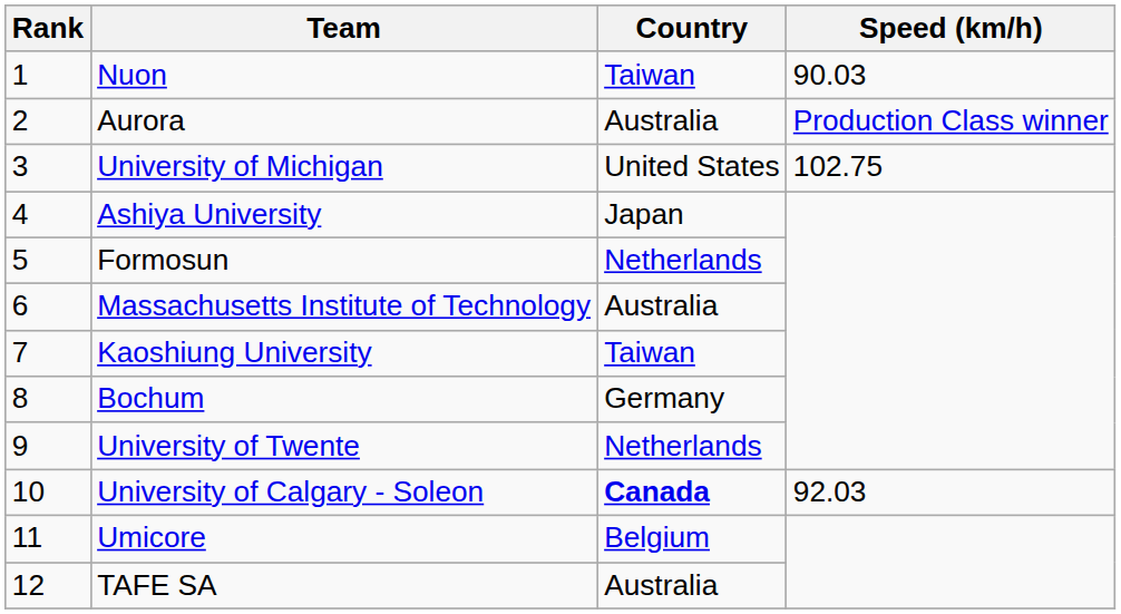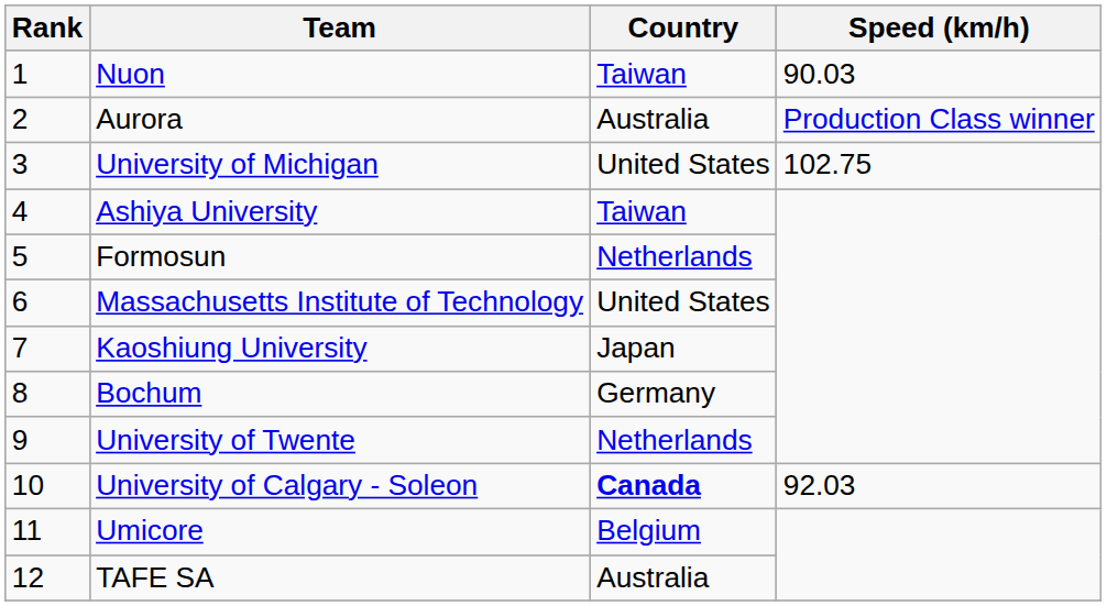Ashiya University | Country: Japan -> Taiwan
Massachusetts Institute of Technology | Country: Australia -> United States
Kaoshiung University | Country: Taiwan -> Japan
